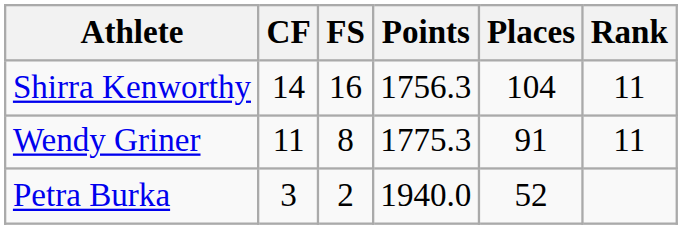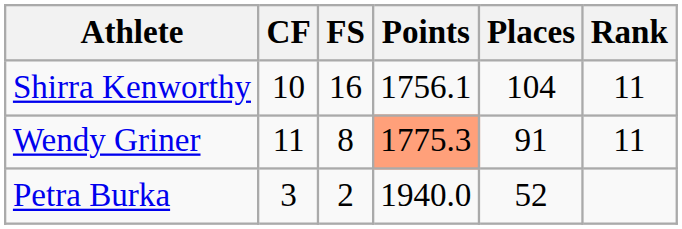Shirra Kenworthy | CF: 14 -> 10
Shirra Kenworthy | Points: 1756.3 -> 1756.1
Wendy Griner | Points: no background -> lightsalmon background
